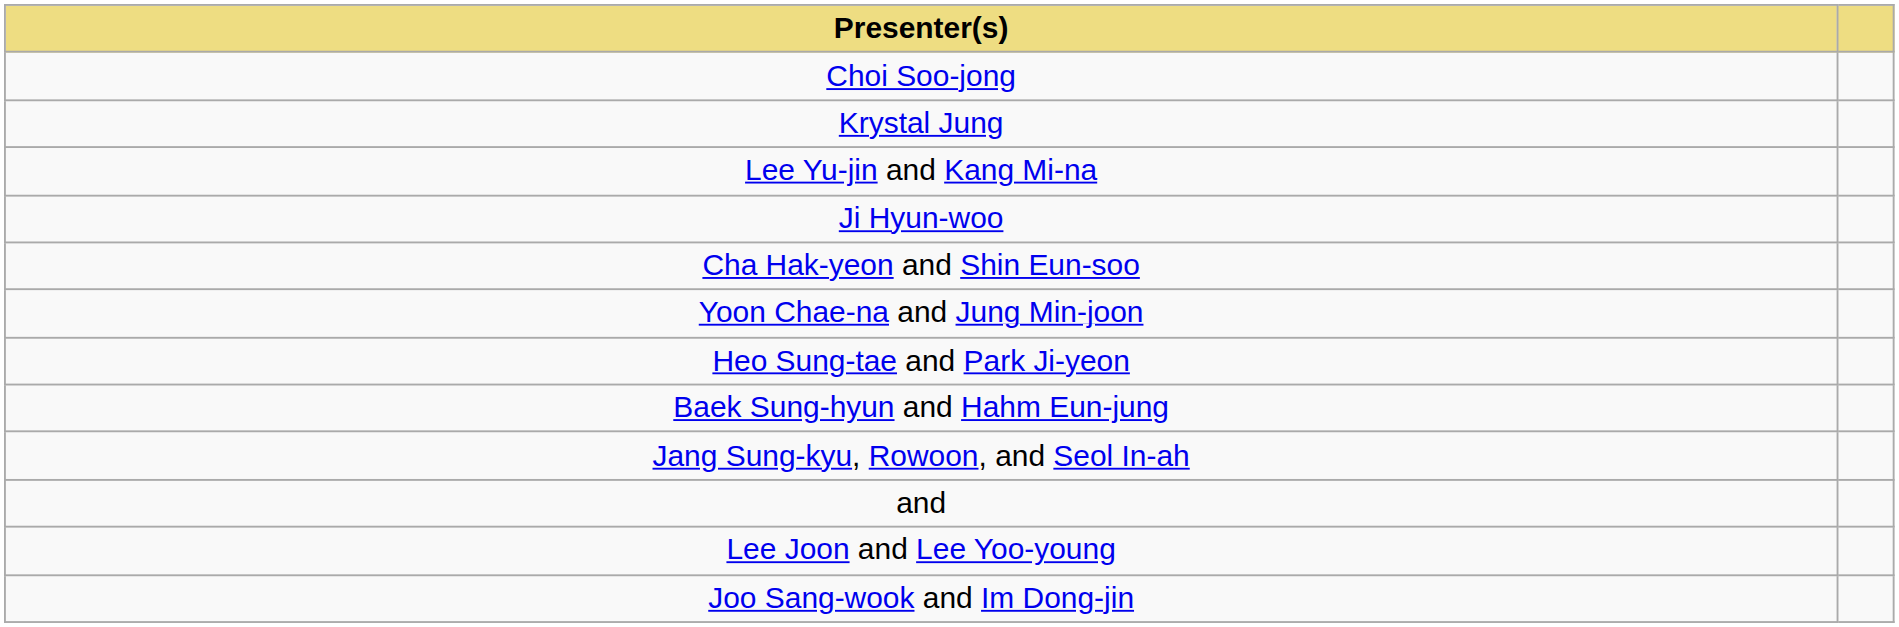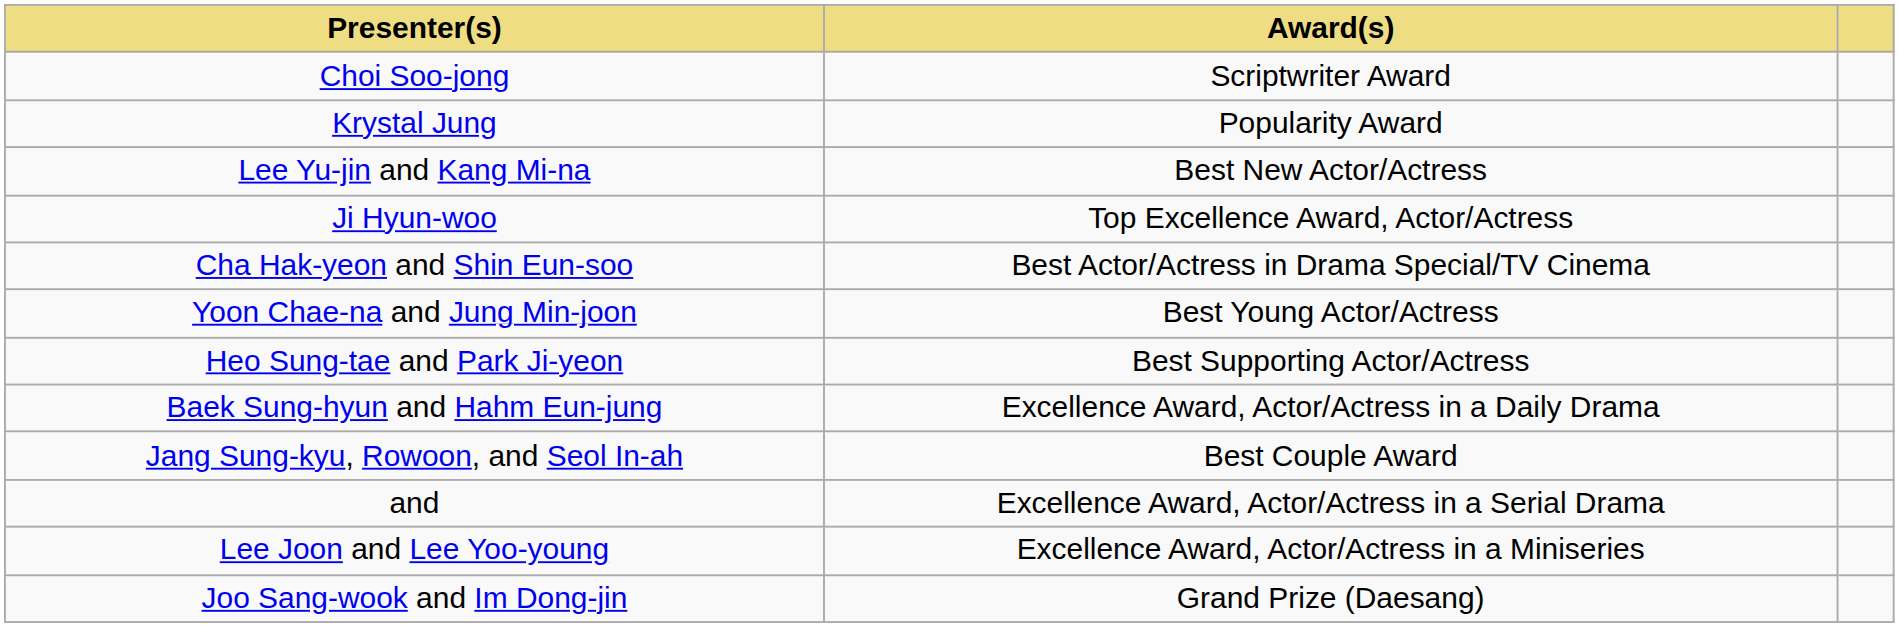+ column: Award(s) | Scriptwriter Award | Popularity Award | Best New Actor/Actress | Top Excellence Award, Actor/Actress | Best Actor/Actress in Drama Special/TV Cinema | Best Young Actor/Actress | Best Supporting Actor/Actress | Excellence Award, Actor/Actress in a Daily Drama | Best Couple Award | Excellence Award, Actor/Actress in a Serial Drama | Excellence Award, Actor/Actress in a Miniseries | Grand Prize (Daesang)
